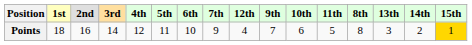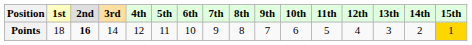columns swapped: 8th <-> 12th
Points | 2nd: normal -> bold
